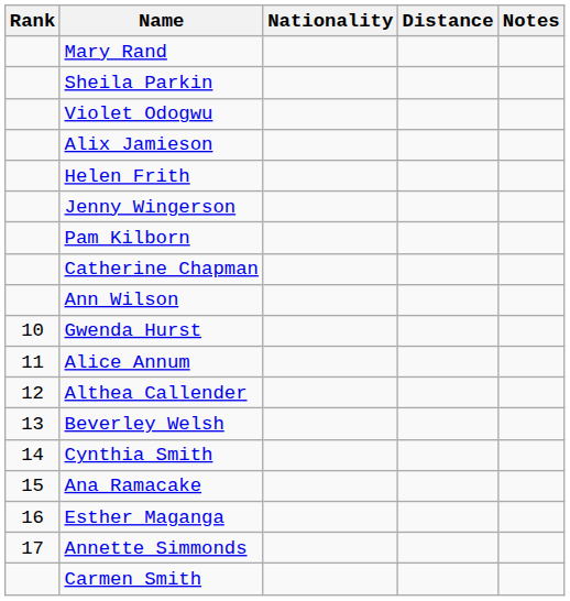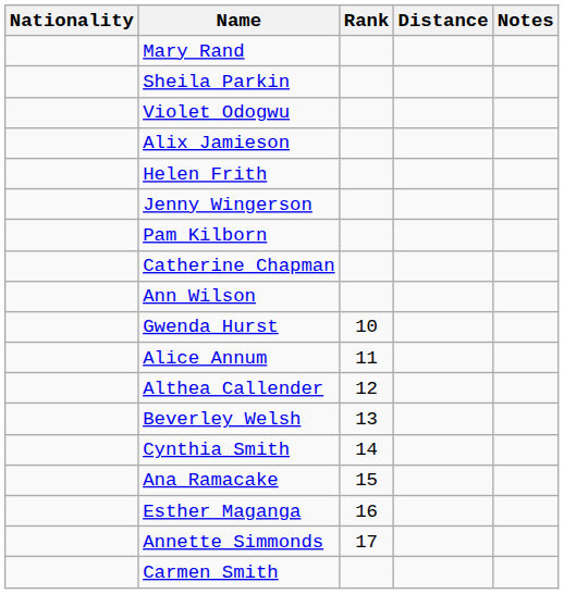columns swapped: Rank <-> Nationality
